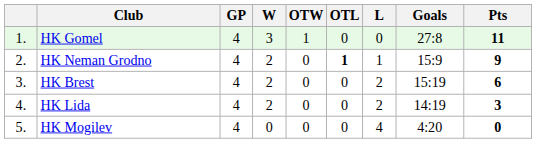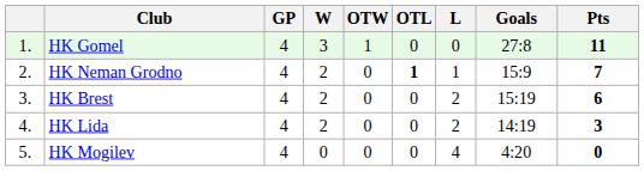HK Neman Grodno | Pts: 9 -> 7
